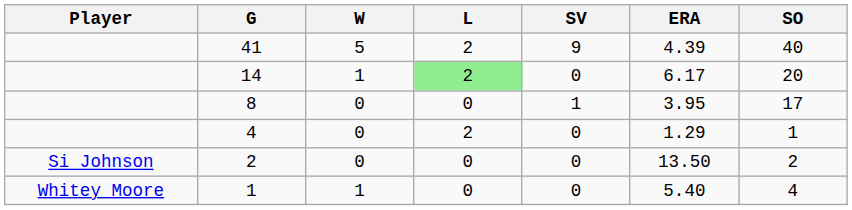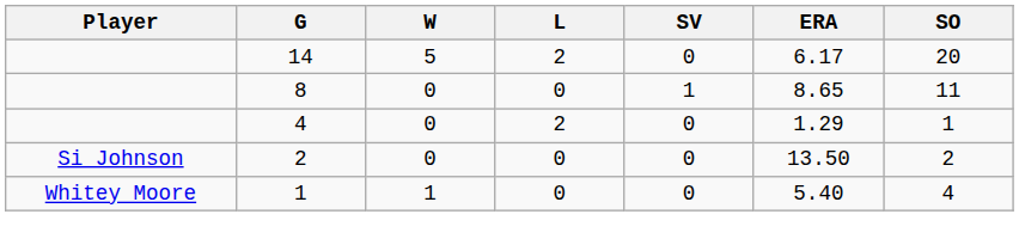- row: 41 | 5 | 2 | 9 | 4.39 | 40
14 | W: 1 -> 5
14 | L: lightgreen background -> no background
8 | ERA: 3.95 -> 8.65
8 | SO: 17 -> 11
